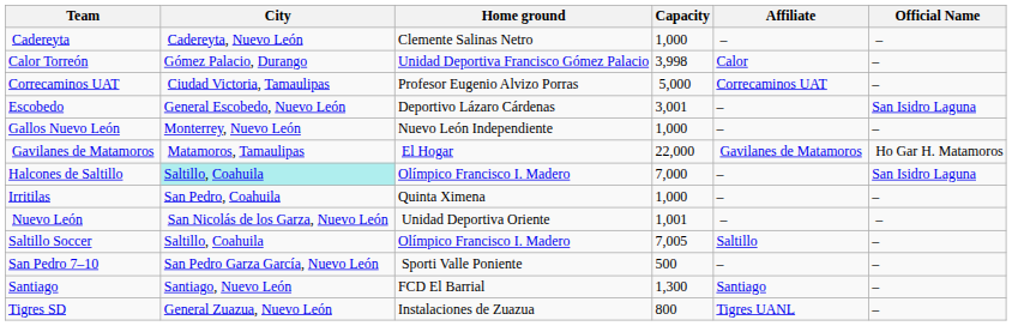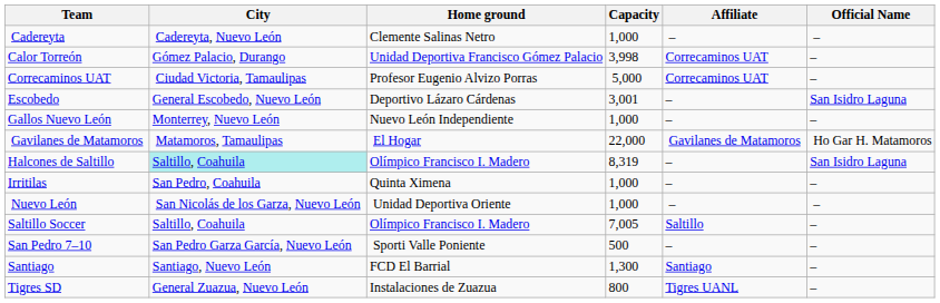Calor Torreón | Affiliate: Calor -> Correcaminos UAT
Halcones de Saltillo | Capacity: 7,000 -> 8,319
Nuevo León | Capacity: 1,001 -> 1,000
